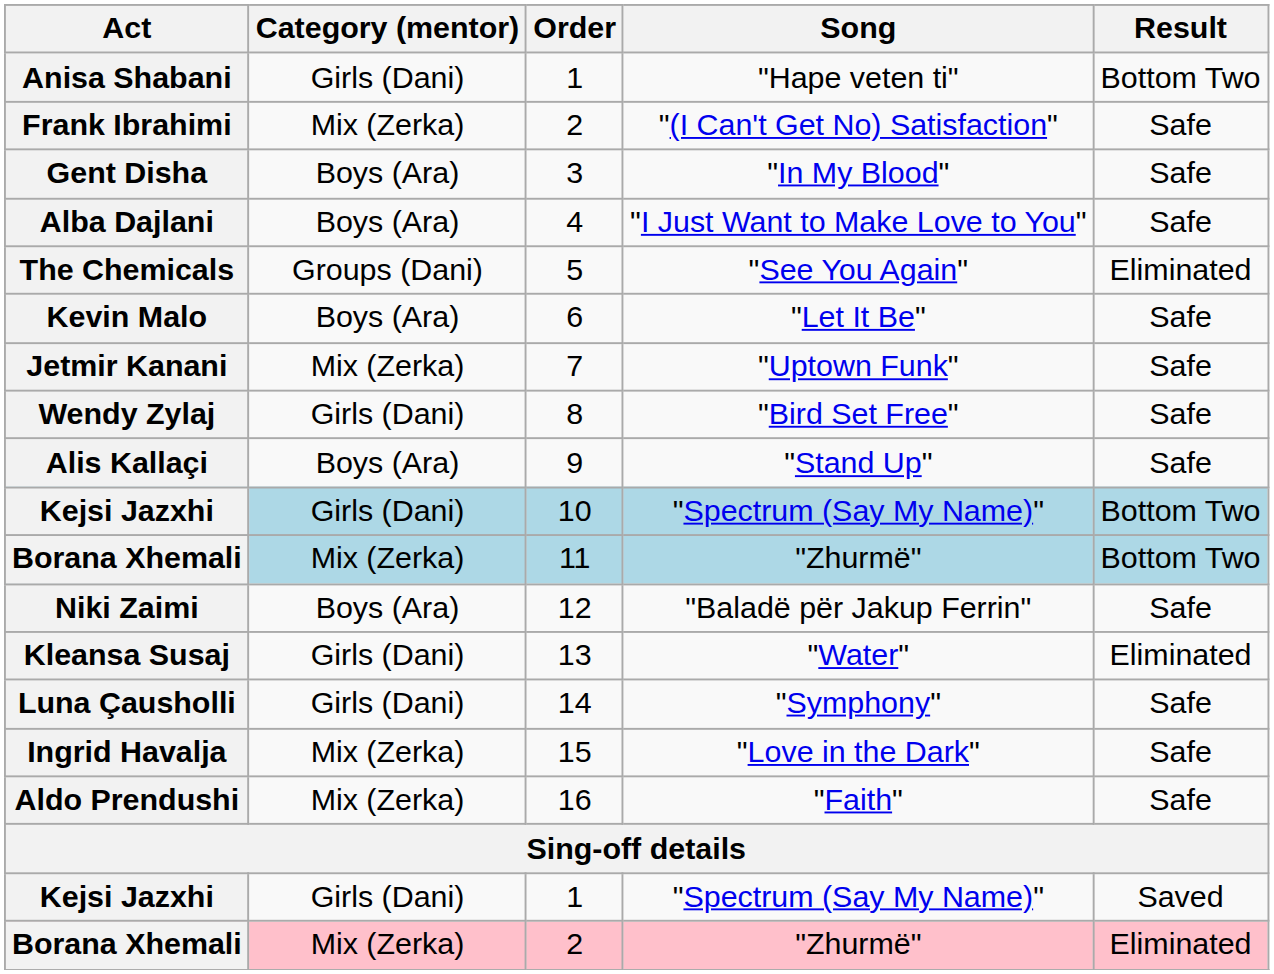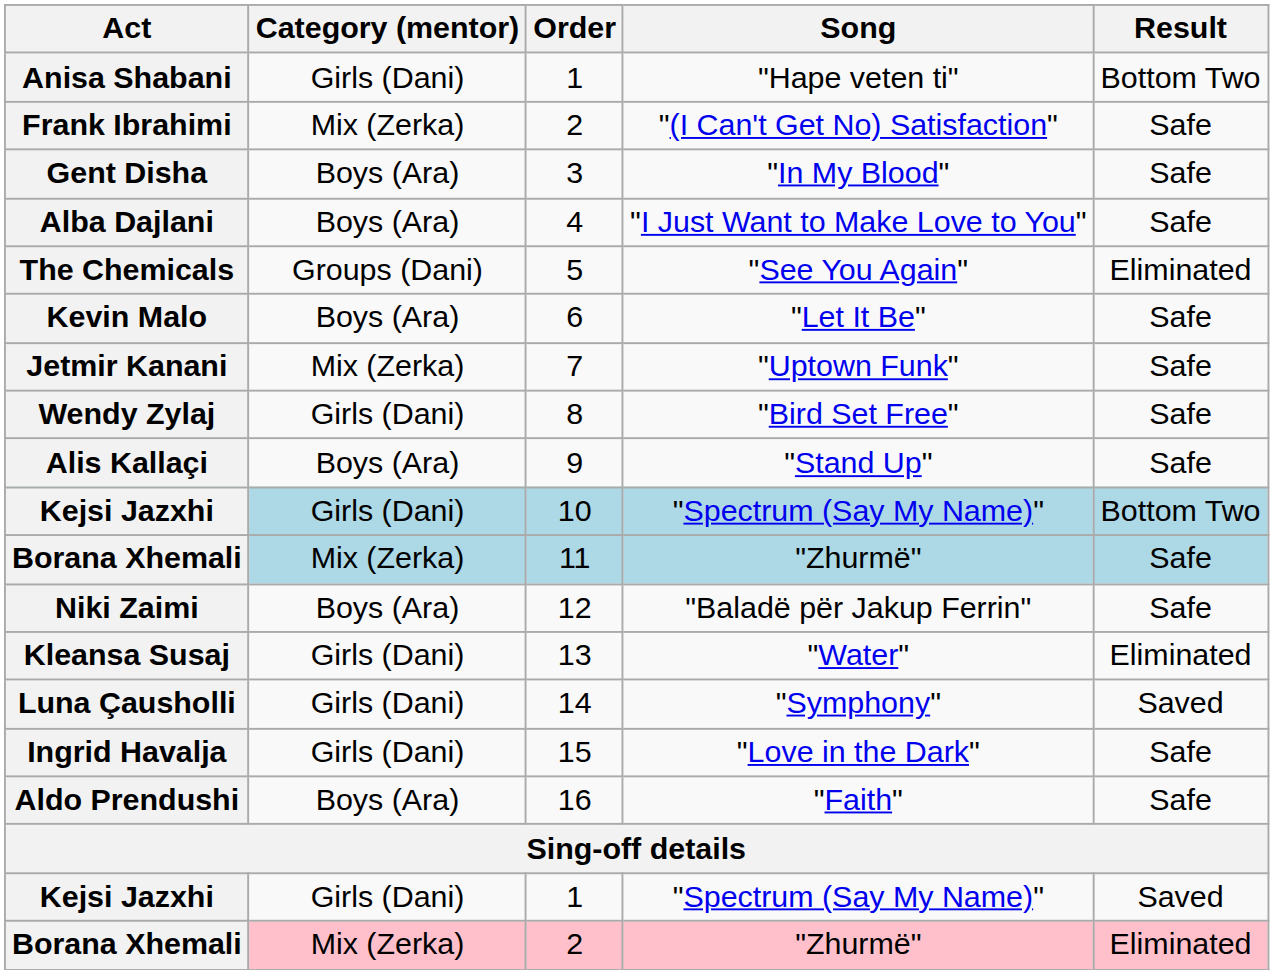Borana Xhemali / 11 | Result: Bottom Two -> Safe
Luna Çausholli | Result: Safe -> Saved
Ingrid Havalja | Category (mentor): Mix (Zerka) -> Girls (Dani)
Aldo Prendushi | Category (mentor): Mix (Zerka) -> Boys (Ara)
